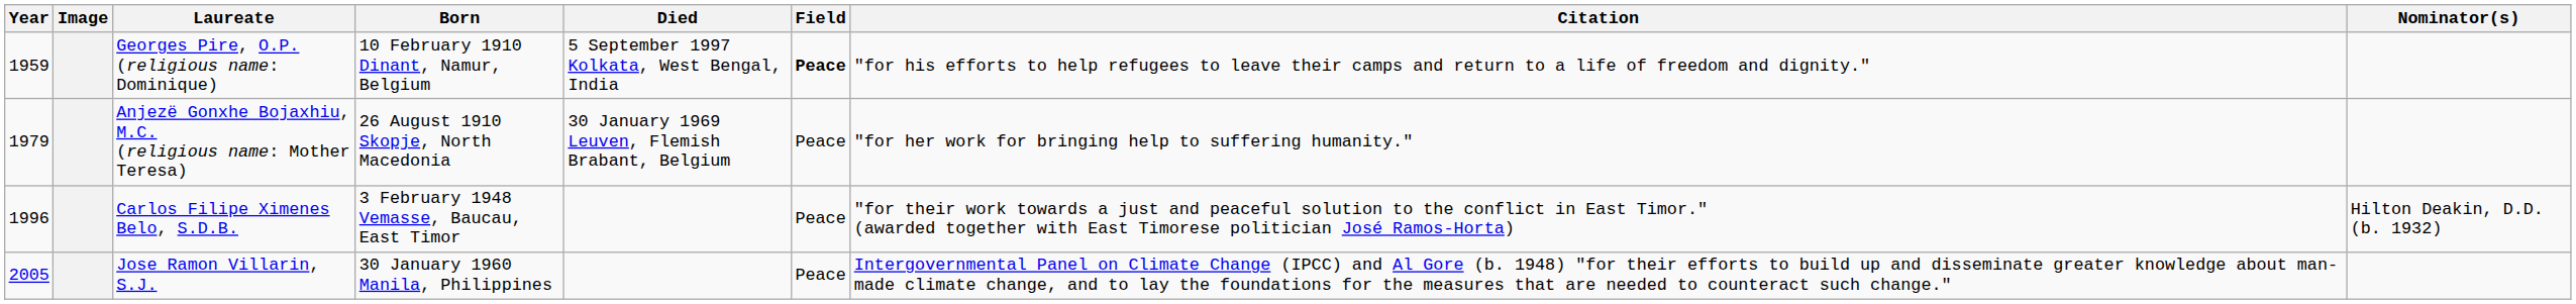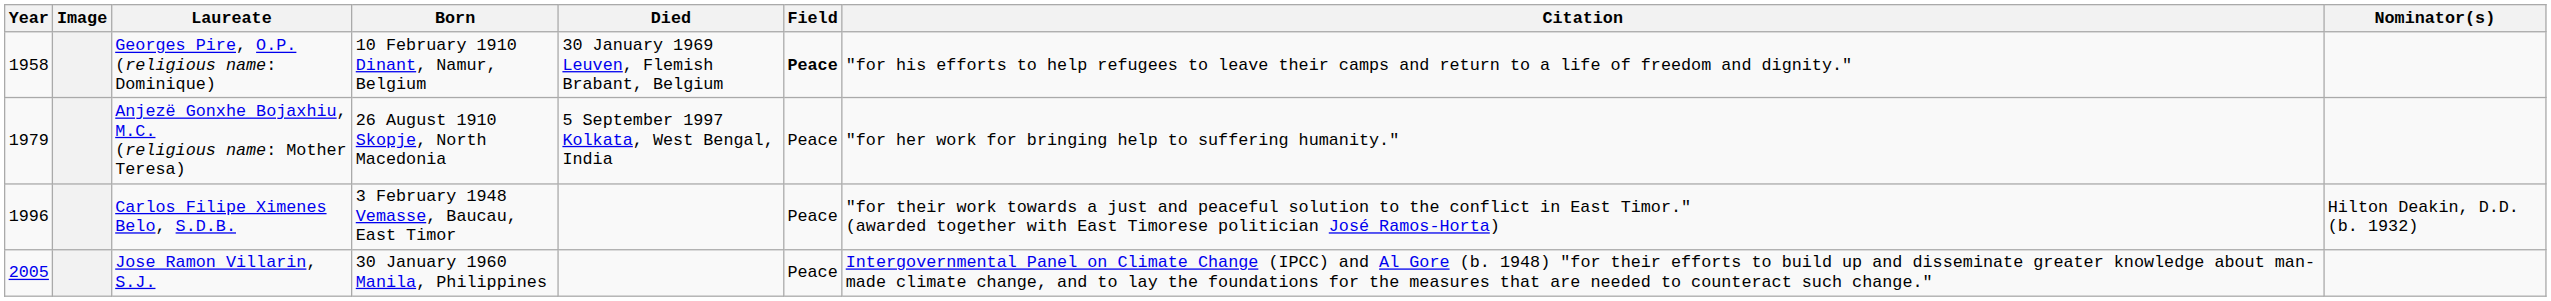Georges Pire, O.P. (religious name: Dominique) | Year: 1959 -> 1958
Georges Pire, O.P. (religious name: Dominique) | Died: 5 September 1997 Kolkata, West Bengal, India -> 30 January 1969 Leuven, Flemish Brabant, Belgium
Anjezë Gonxhe Bojaxhiu, M.C. (religious name: Mother Teresa) | Died: 30 January 1969 Leuven, Flemish Brabant, Belgium -> 5 September 1997 Kolkata, West Bengal, India
